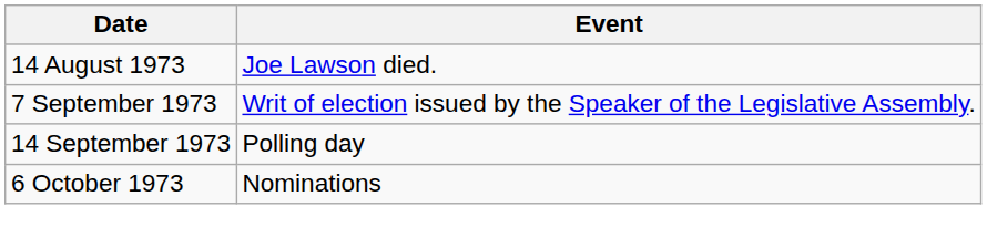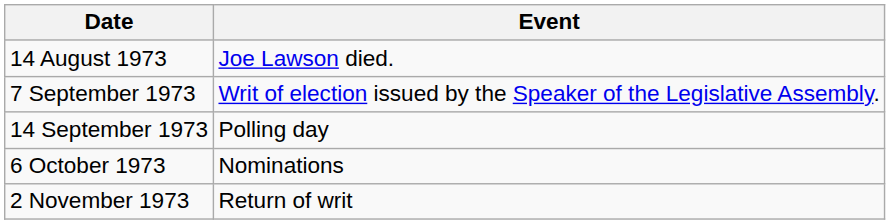+ row: 2 November 1973 | Return of writ
